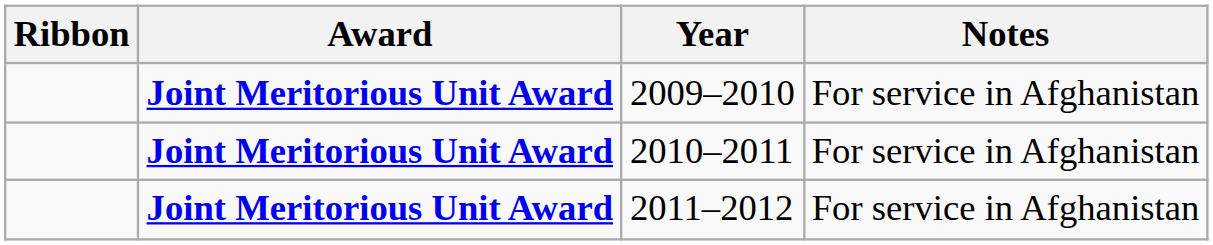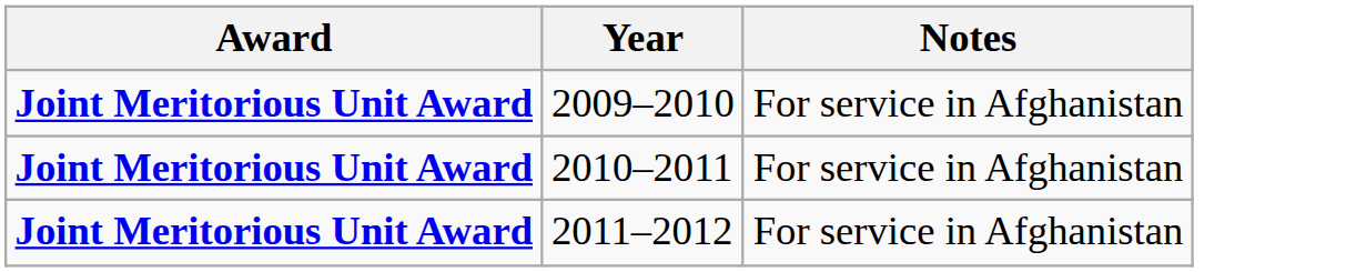- column: Ribbon
